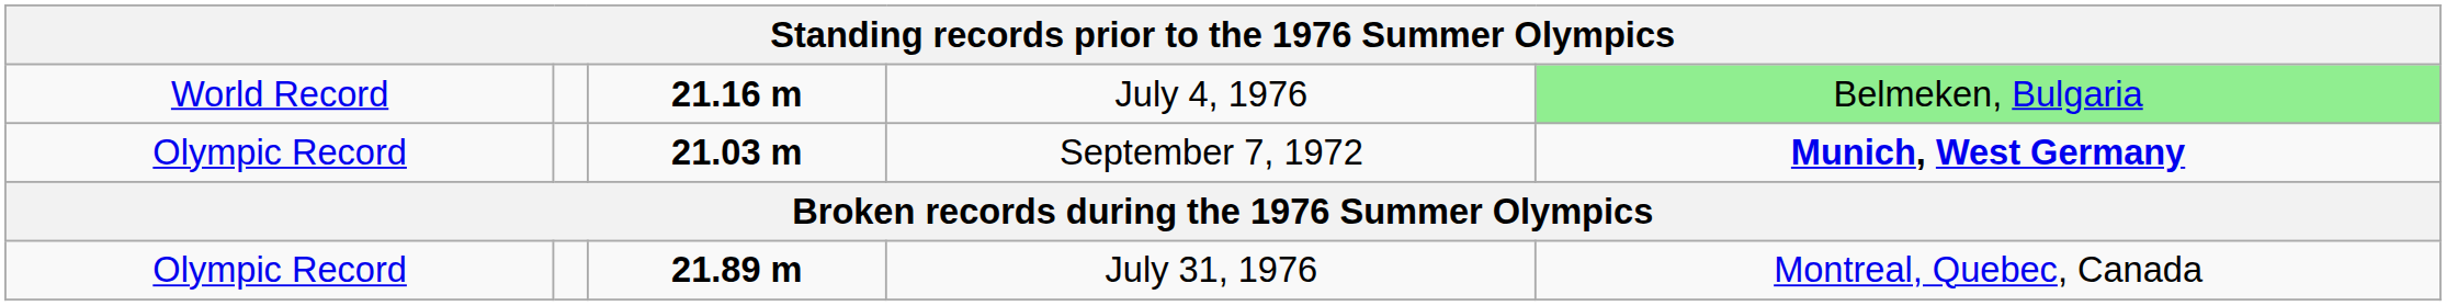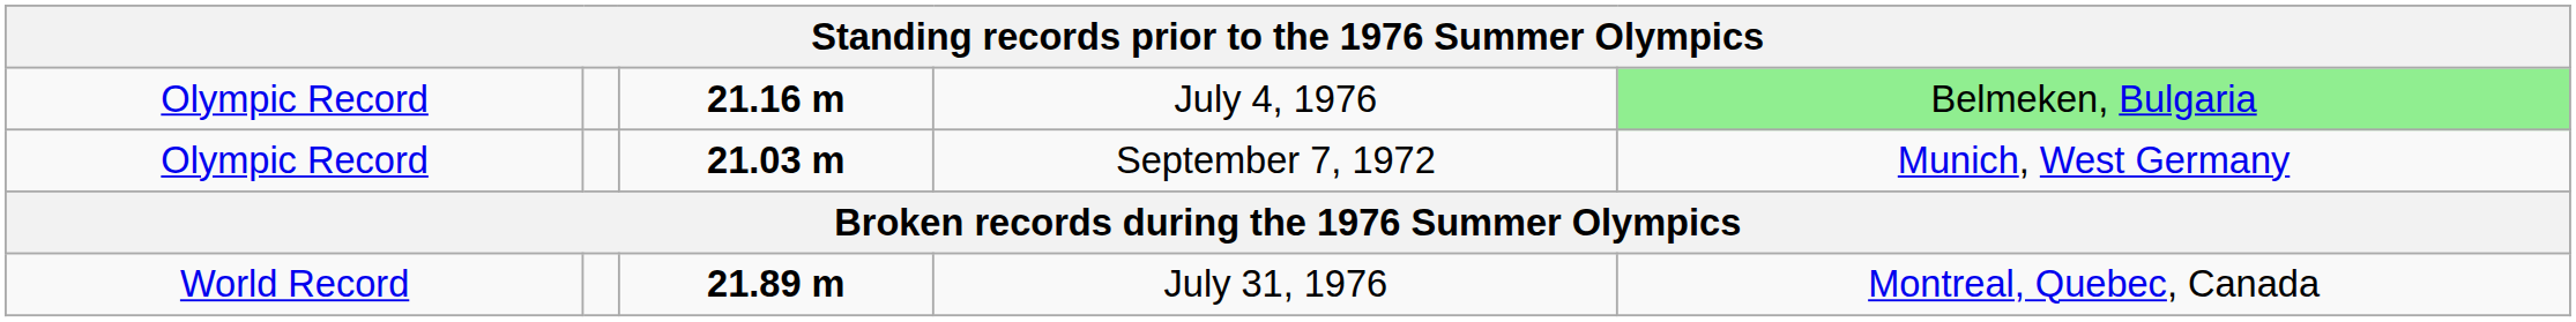July 4, 1976 | column 1: World Record -> Olympic Record
September 7, 1972 | column 5: bold -> normal
July 31, 1976 | column 1: Olympic Record -> World Record
